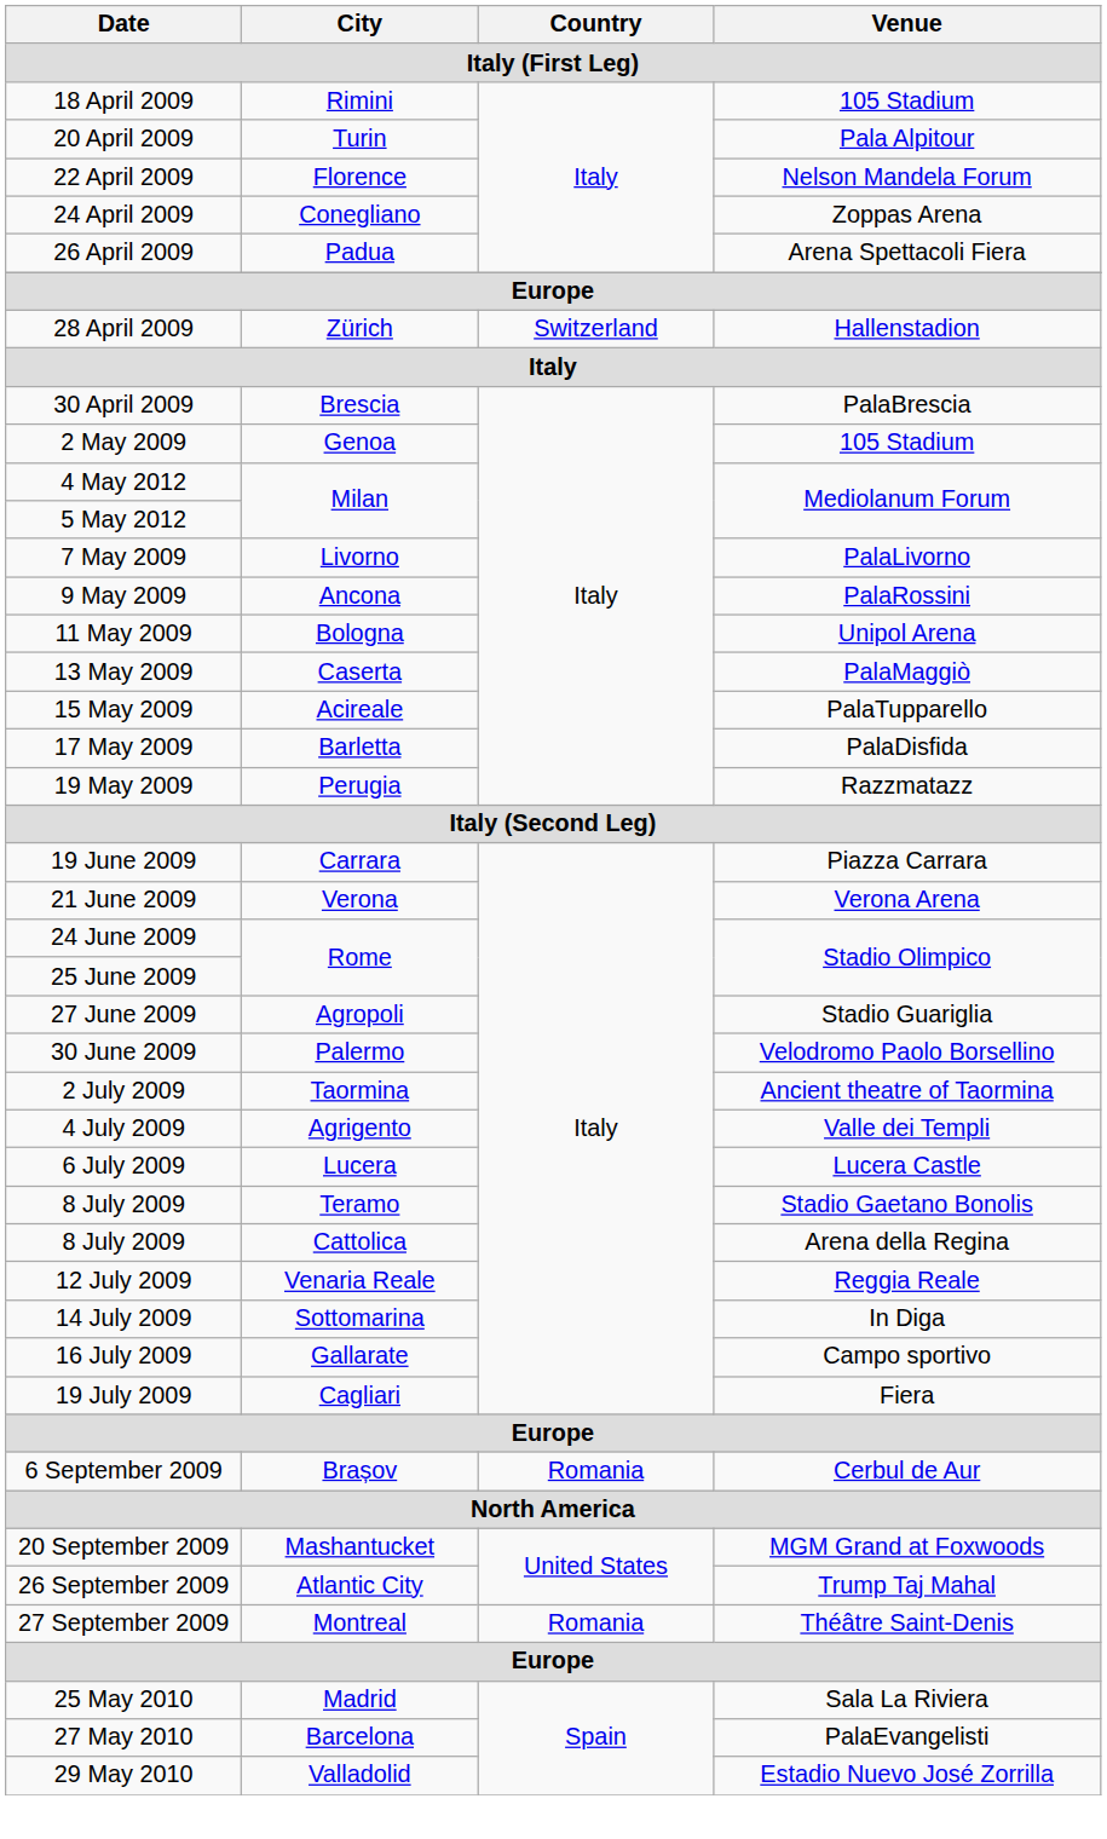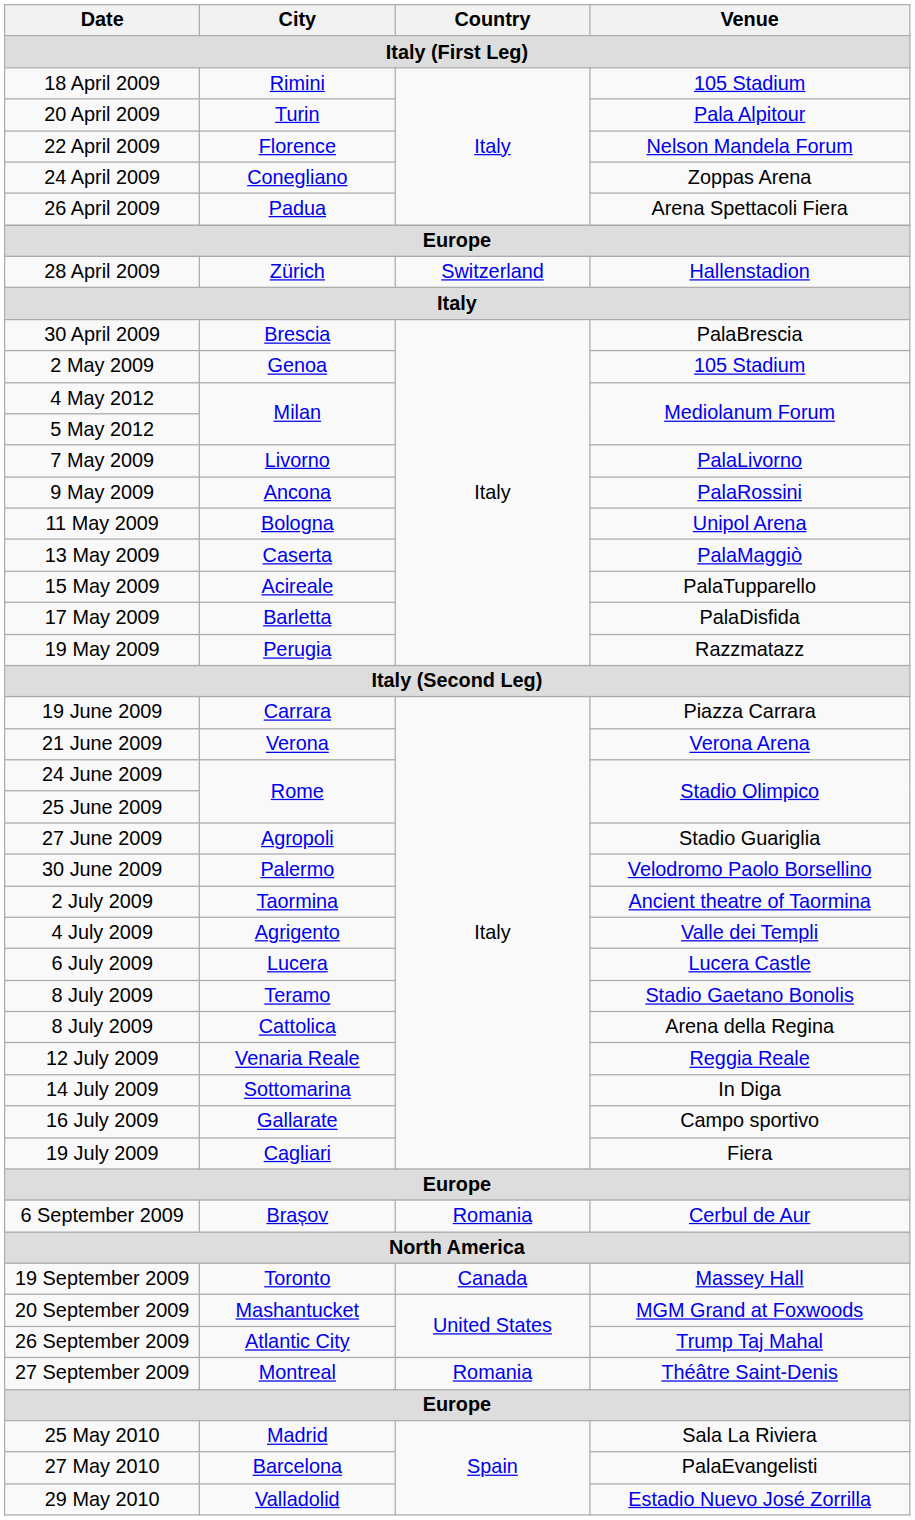+ row: 19 September 2009 | Toronto | Canada | Massey Hall
